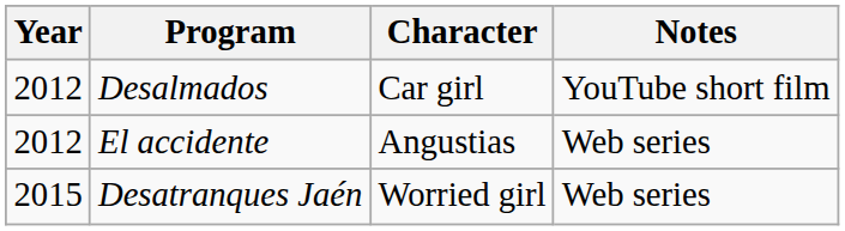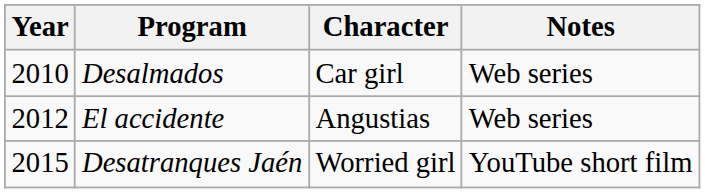Desalmados | Year: 2012 -> 2010
Desalmados | Notes: YouTube short film -> Web series
Desatranques Jaén | Notes: Web series -> YouTube short film
